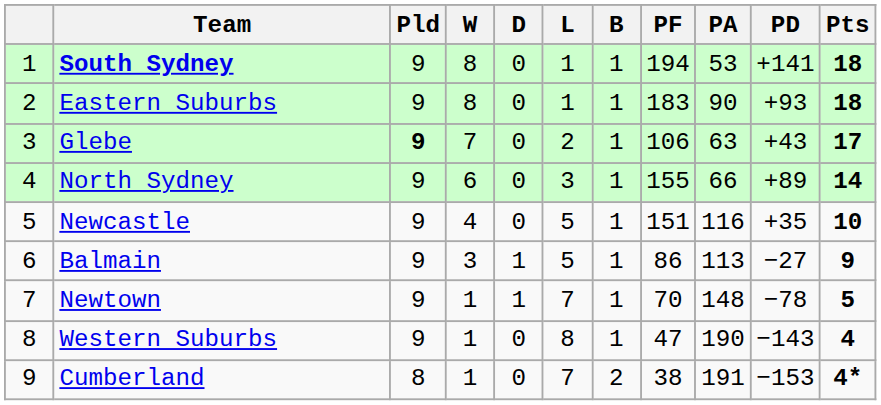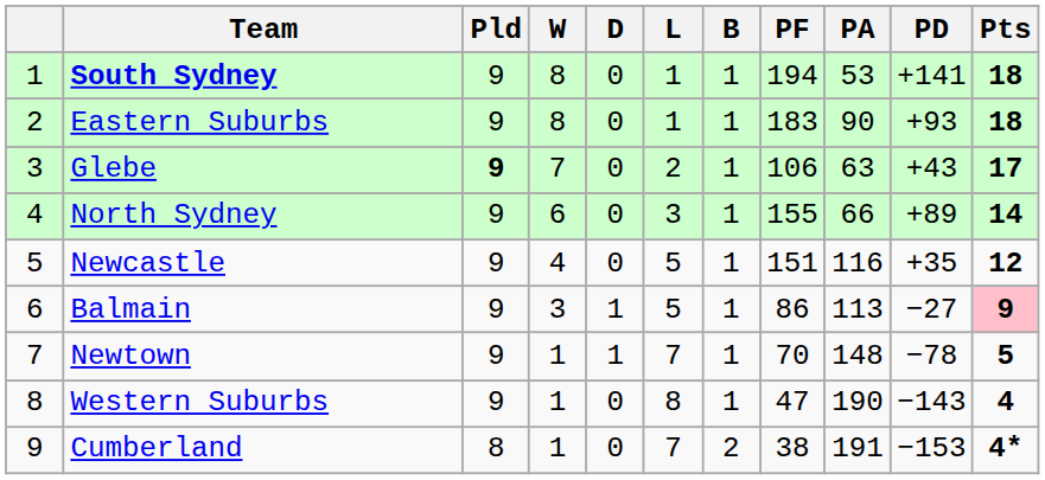Newcastle | Pts: 10 -> 12
Balmain | Pts: no background -> pink background
